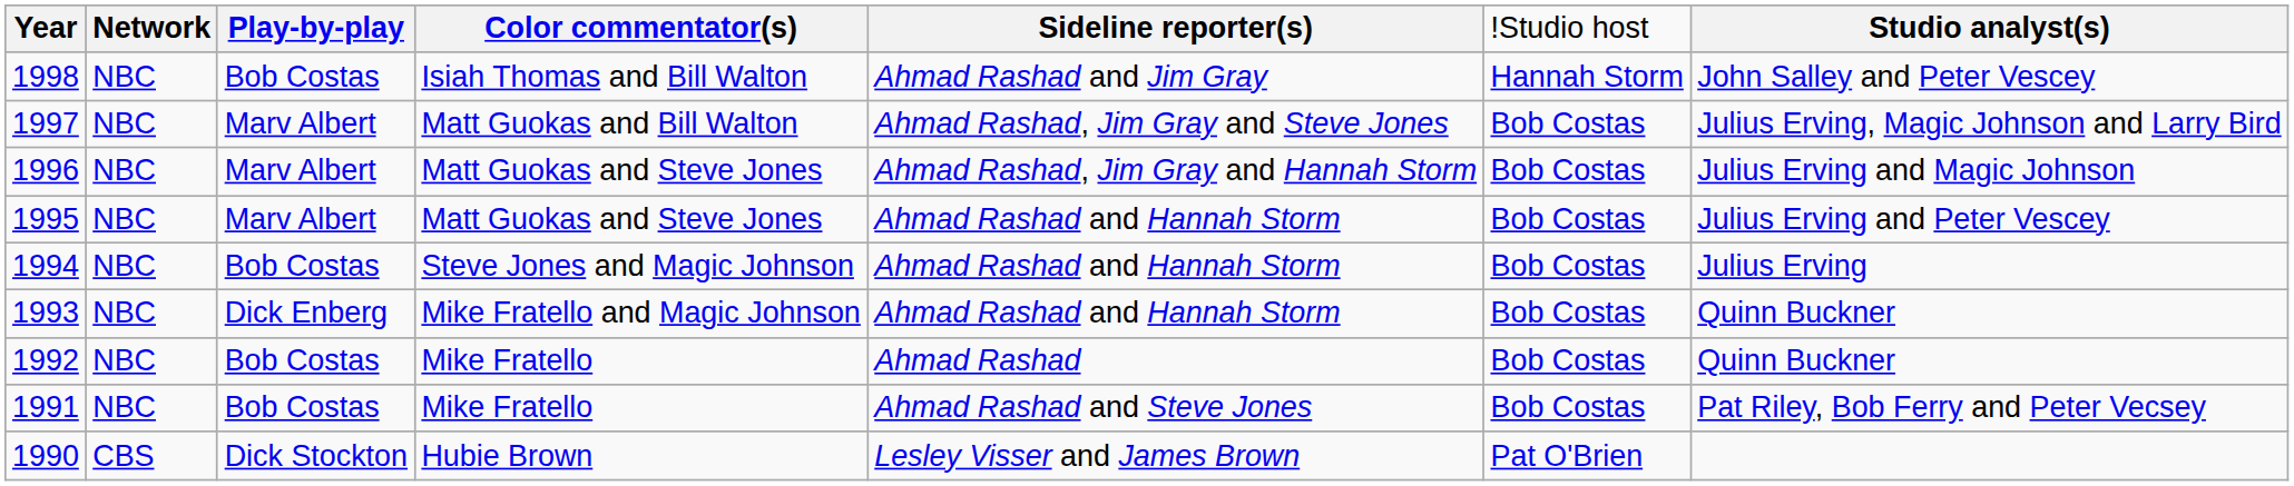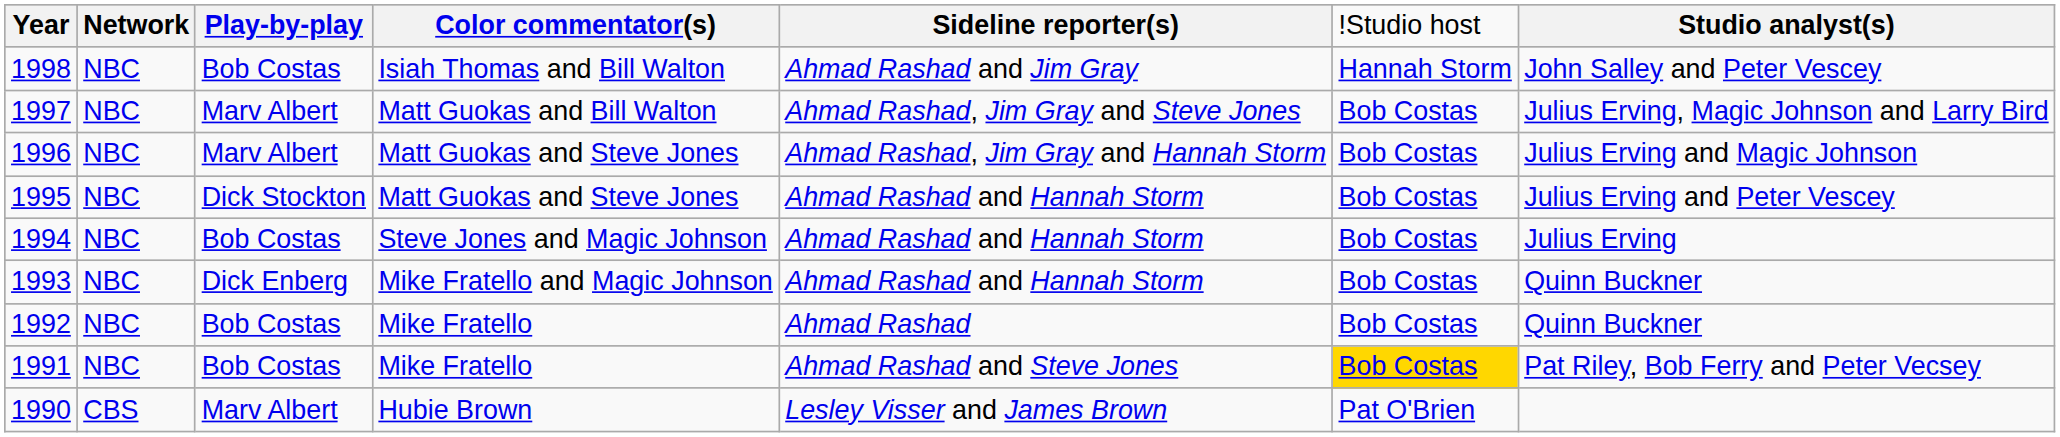1995 | column 3: Marv Albert -> Dick Stockton
1991 | column 6: no background -> gold background
1990 | column 3: Dick Stockton -> Marv Albert
